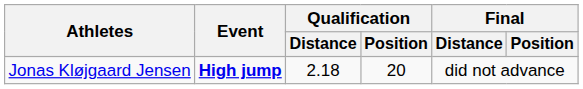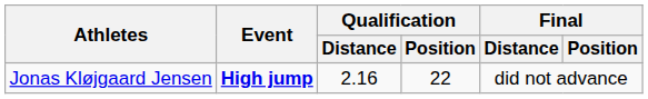Jonas Kløjgaard Jensen | Qualification / Distance: 2.18 -> 2.16
Jonas Kløjgaard Jensen | Qualification / Position: 20 -> 22
